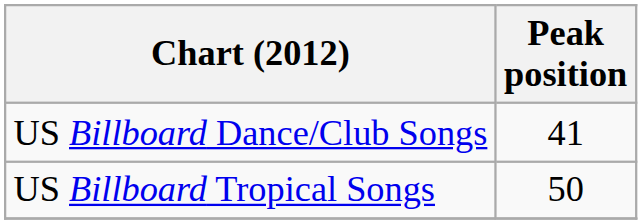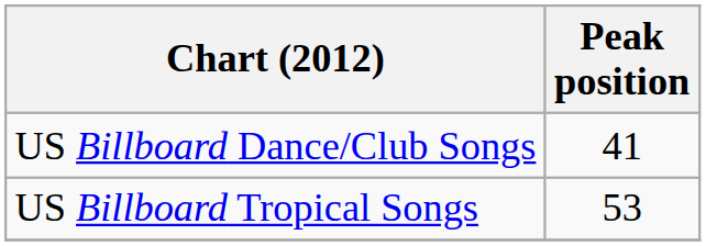US Billboard Tropical Songs | Peak position: 50 -> 53
